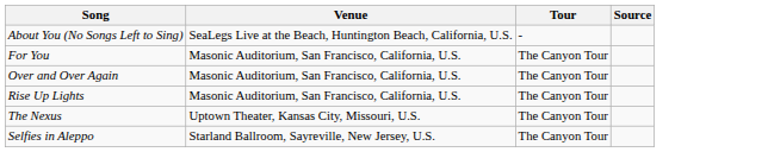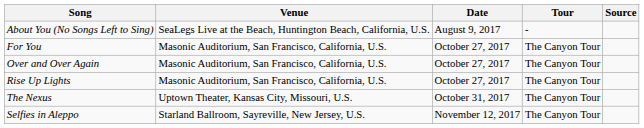+ column: Date | August 9, 2017 | October 27, 2017 | October 27, 2017 | October 27, 2017 | October 31, 2017 | November 12, 2017
